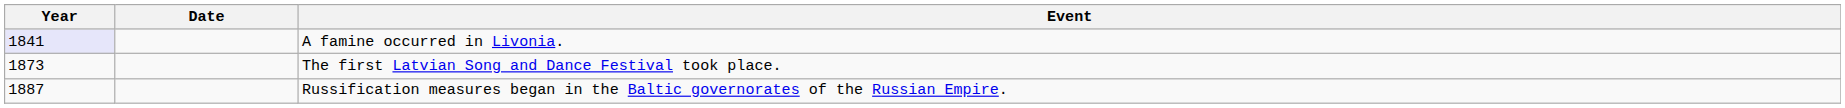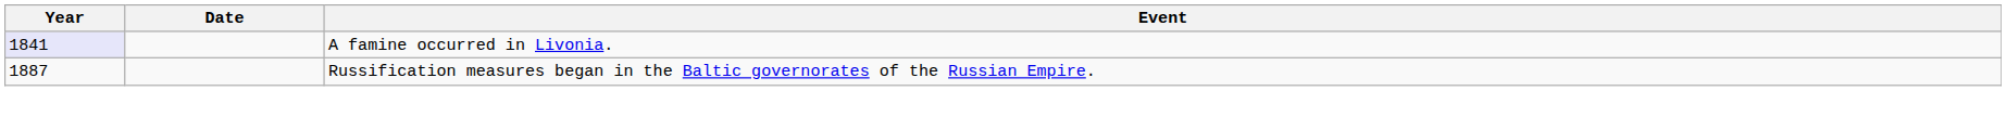- row: 1873 | The first Latvian Song and Dance Festival took place.
